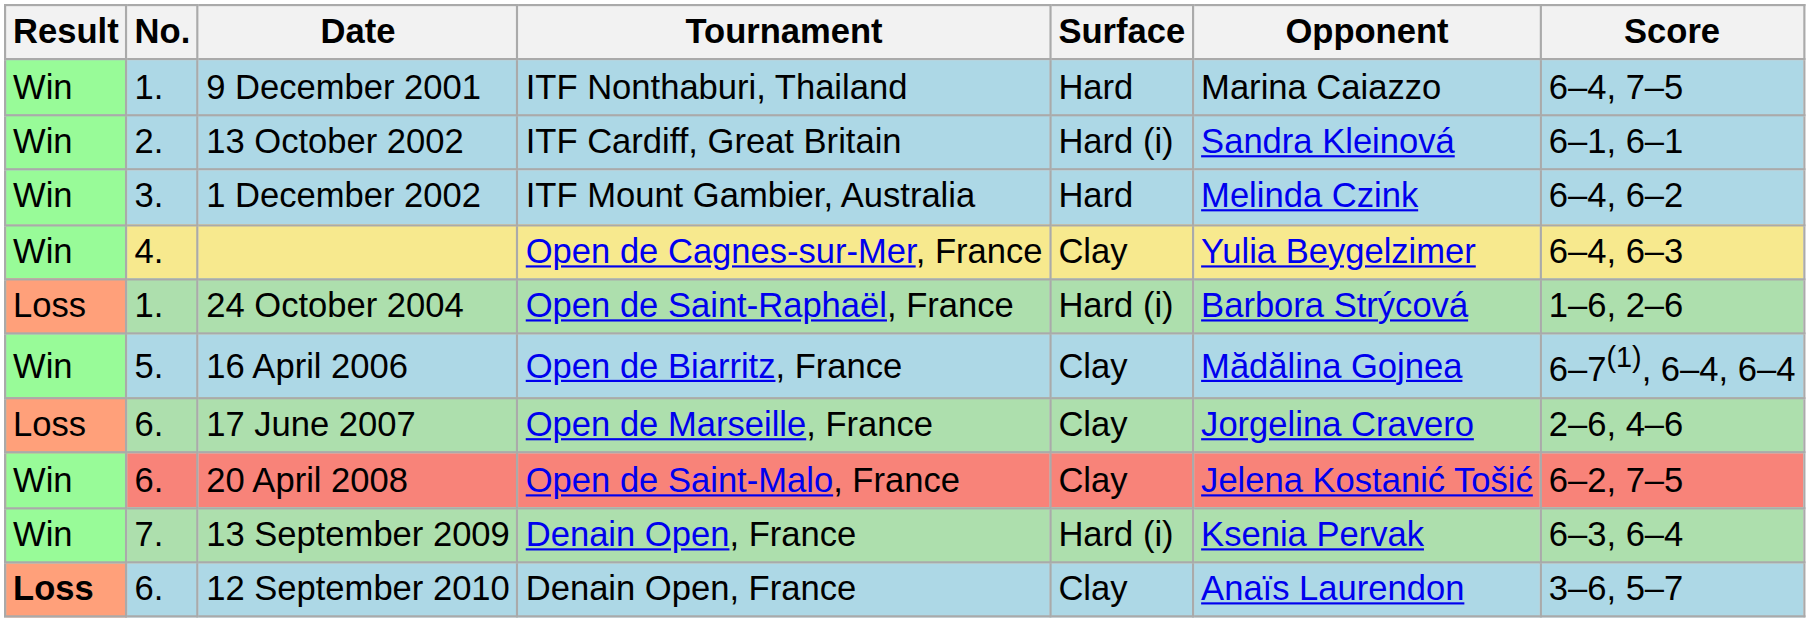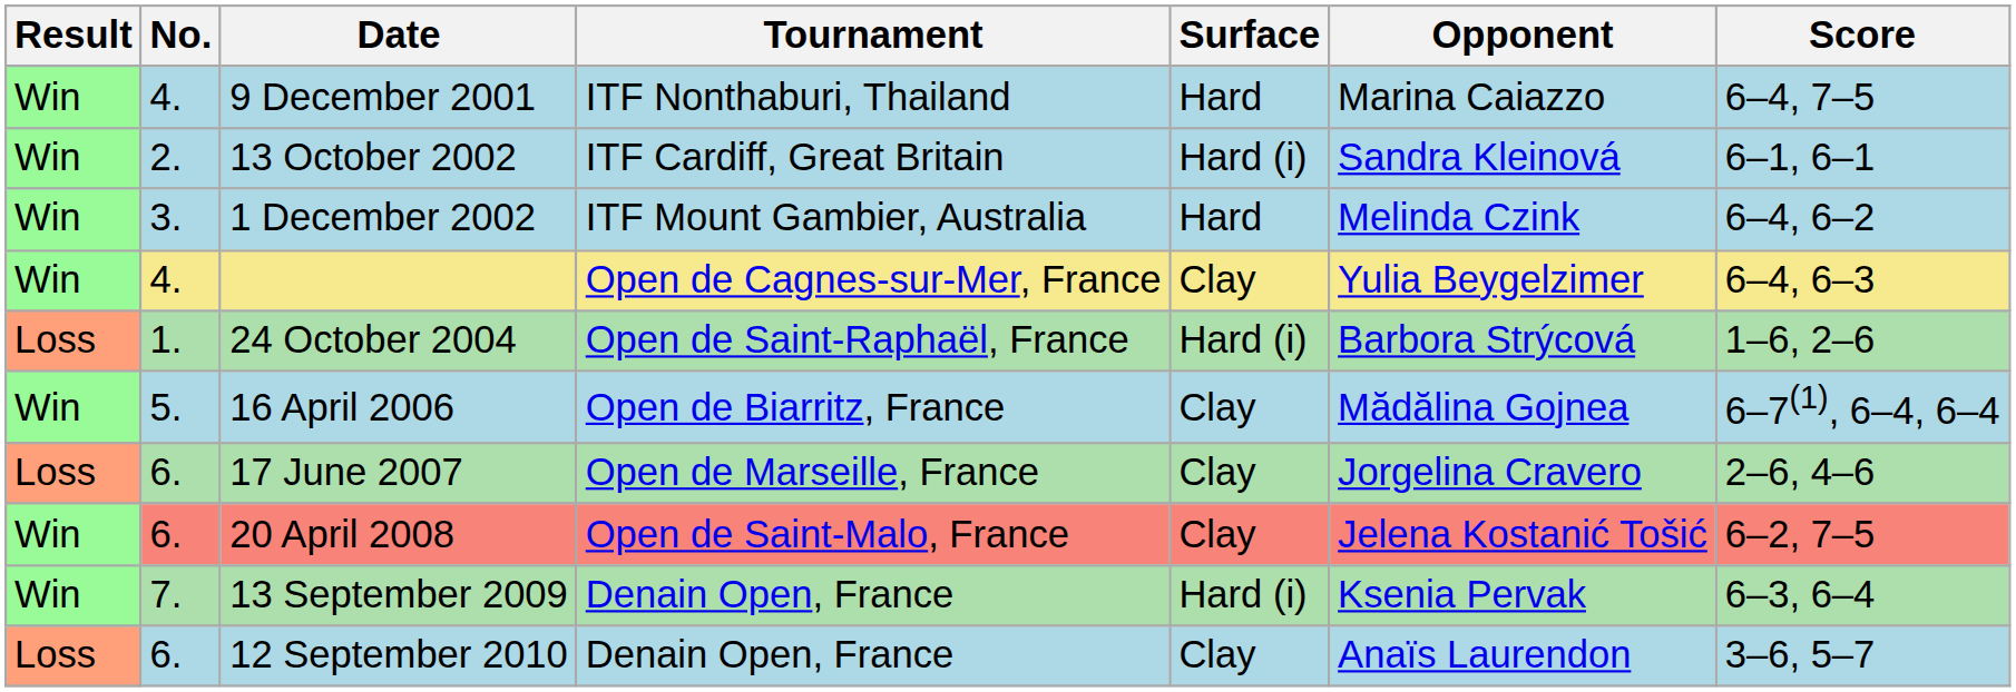9 December 2001 | No.: 1. -> 4.
12 September 2010 | Result: bold -> normal
